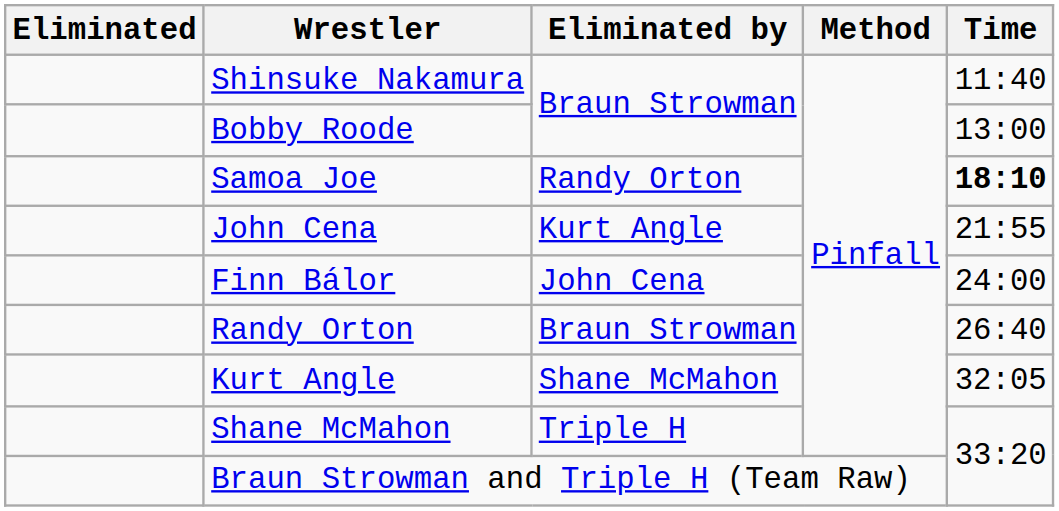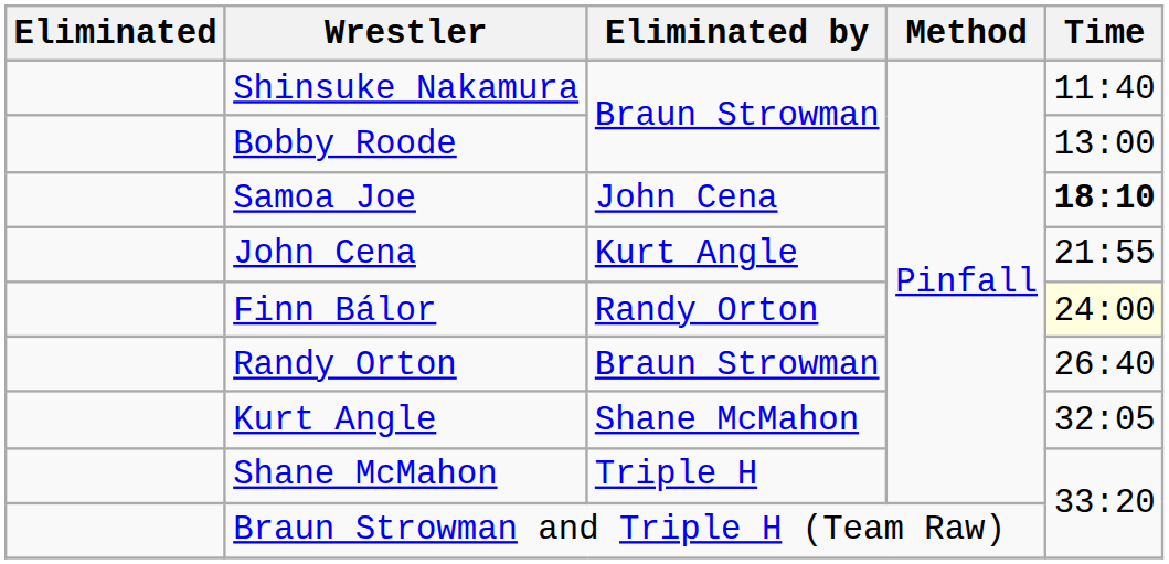Samoa Joe | Eliminated by: Randy Orton -> John Cena
Finn Bálor | Eliminated by: John Cena -> Randy Orton
Finn Bálor | Time: no background -> lightyellow background
